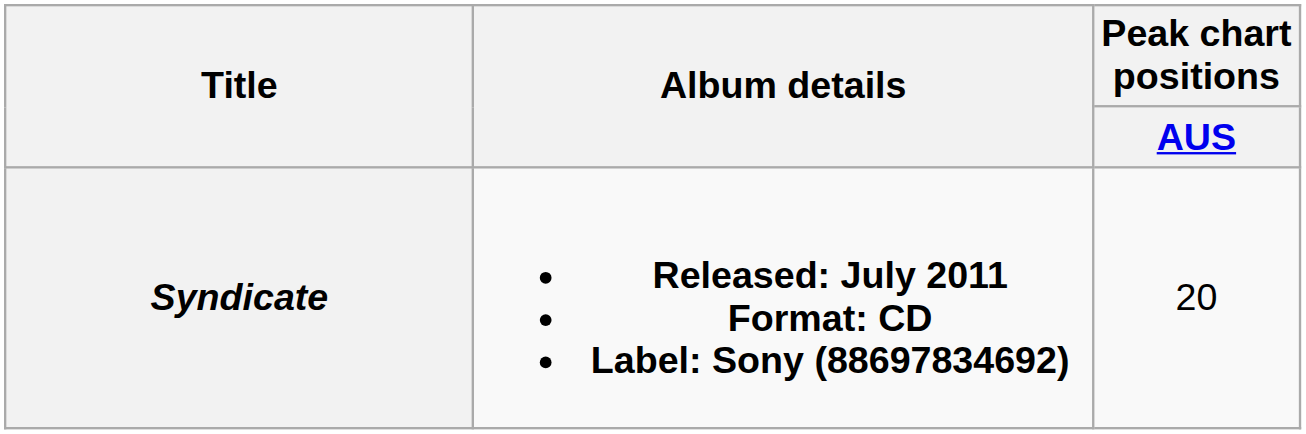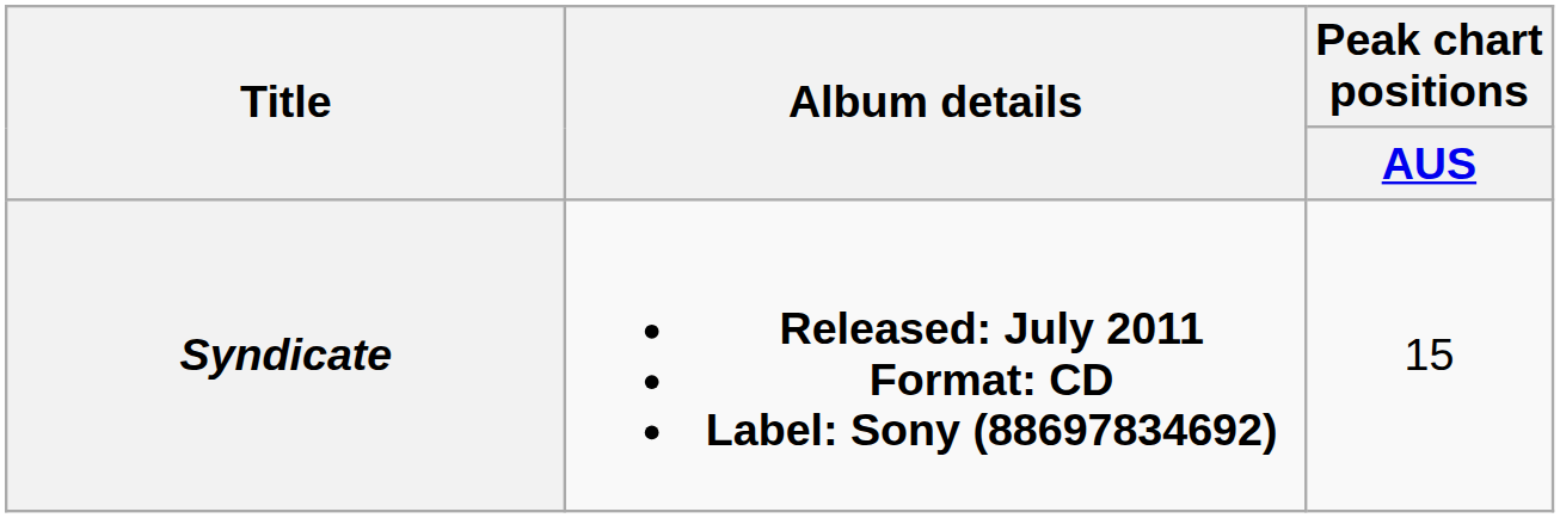Syndicate | Peak chart positions / AUS: 20 -> 15
